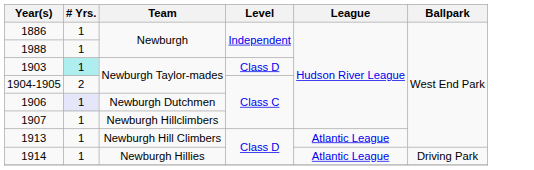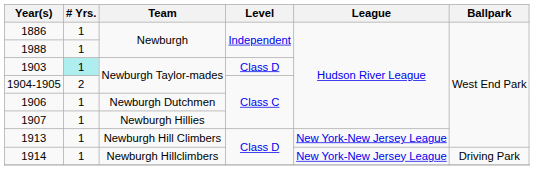1906 | # Yrs.: lavender background -> no background
1907 | Team: Newburgh Hillclimbers -> Newburgh Hillies
1913 | League: Atlantic League -> New York-New Jersey League
1914 | Team: Newburgh Hillies -> Newburgh Hillclimbers
1914 | League: Atlantic League -> New York-New Jersey League
